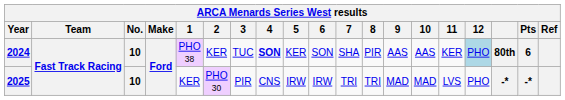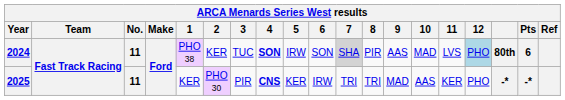2024 | No.: 10 -> 11
2024 | 5: KER -> IRW
2024 | 7: no background -> lightgrey background
2024 | 10: AAS -> MAD
2024 | 11: KER -> LVS
2025 | No.: 10 -> 11
2025 | 4: normal -> bold
2025 | 5: IRW -> KER
2025 | 10: MAD -> AAS
2025 | 11: LVS -> KER
